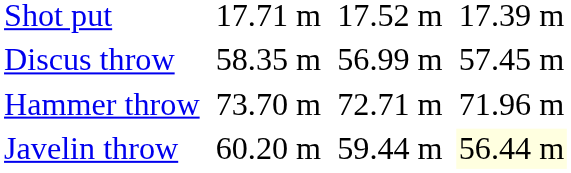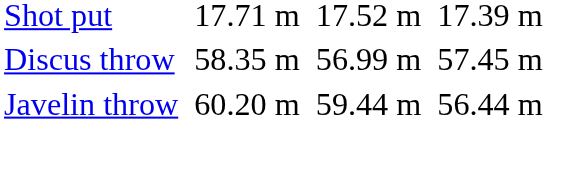- row: Hammer throw | 73.70 m | 72.71 m | 71.96 m
Javelin throw | column 7: lightyellow background -> no background
